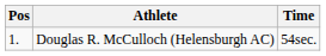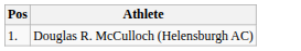- column: Time | 54sec.
